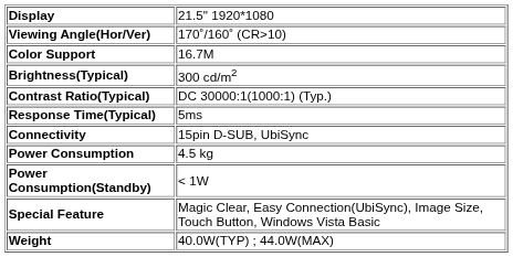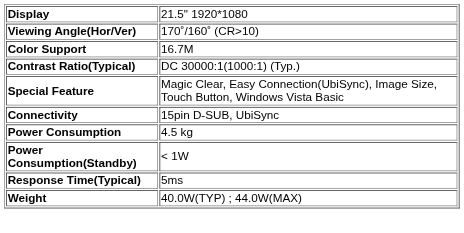- row: Brightness(Typical) | 300 cd/m2
rows swapped: Response Time(Typical) <-> Special Feature
